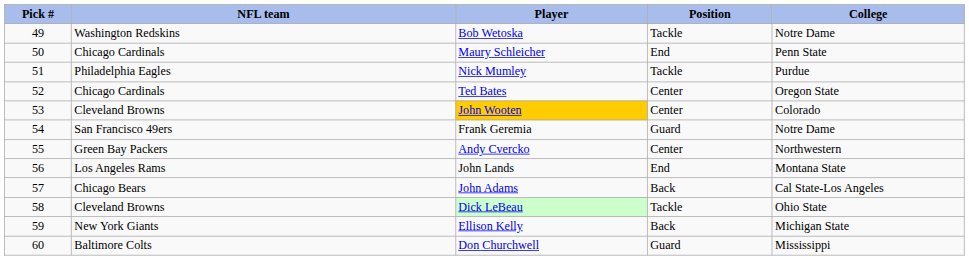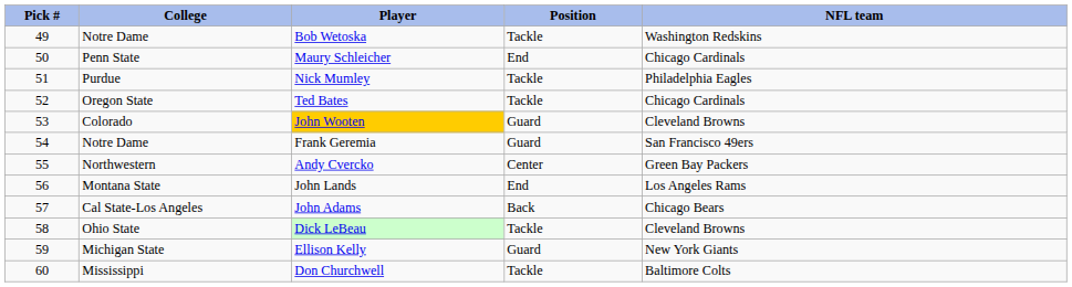columns swapped: NFL team <-> College
Ted Bates | Position: Center -> Tackle
John Wooten | Position: Center -> Guard
Ellison Kelly | Position: Back -> Guard
Don Churchwell | Position: Guard -> Tackle
